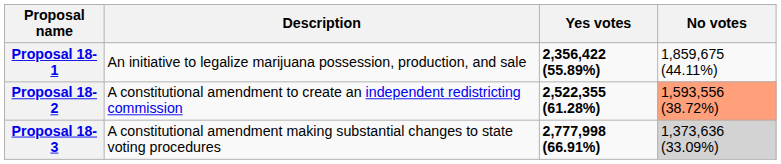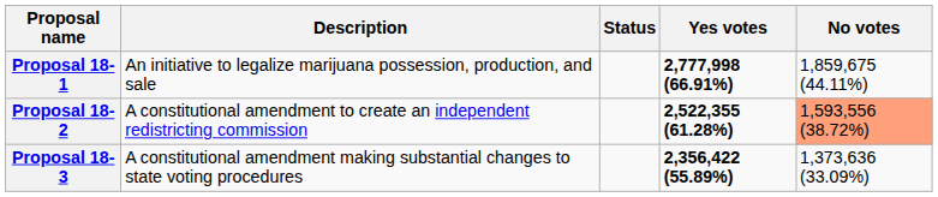+ column: Status
Proposal 18-1 | Yes votes: 2,356,422 (55.89%) -> 2,777,998 (66.91%)
Proposal 18-3 | Yes votes: 2,777,998 (66.91%) -> 2,356,422 (55.89%)
Proposal 18-3 | No votes: lightgrey background -> no background
